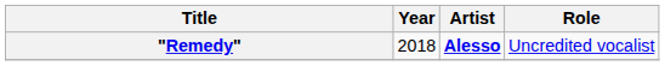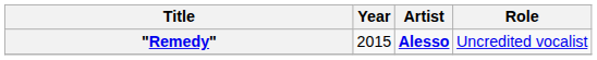"Remedy" | Year: 2018 -> 2015
